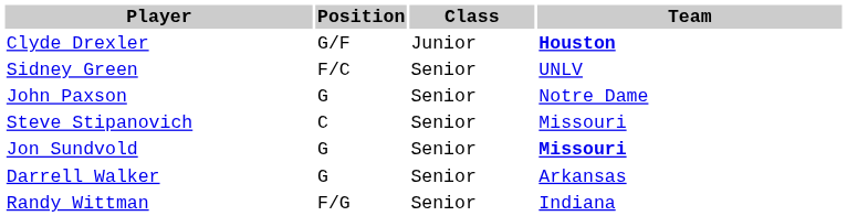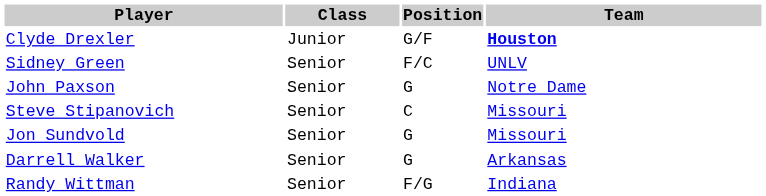columns swapped: Position <-> Class
Jon Sundvold | Team: bold -> normal
